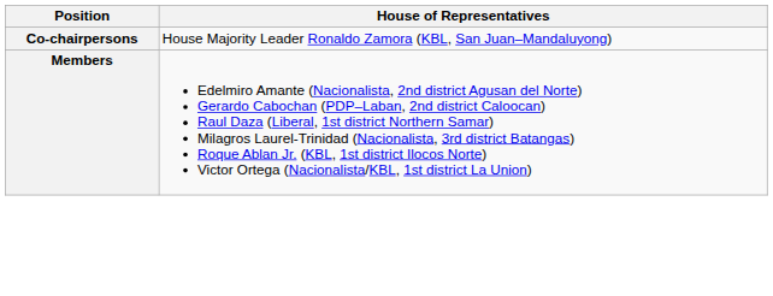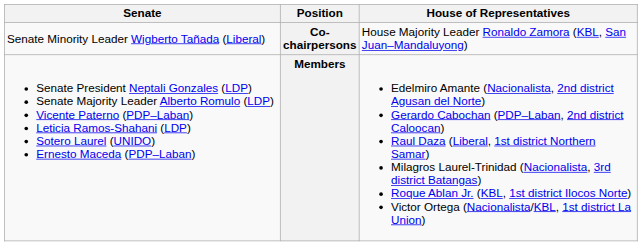+ column: Senate | Senate Minority Leader Wigberto Tañada (Liberal) | Senate President Neptali Gonzales (LDP) Senate Majority Leader Alberto Romulo (LDP) Vicente Paterno (PDP–Laban) Leticia Ramos-Shahani (LDP) Sotero Laurel (UNIDO) Ernesto Maceda (PDP–Laban)
